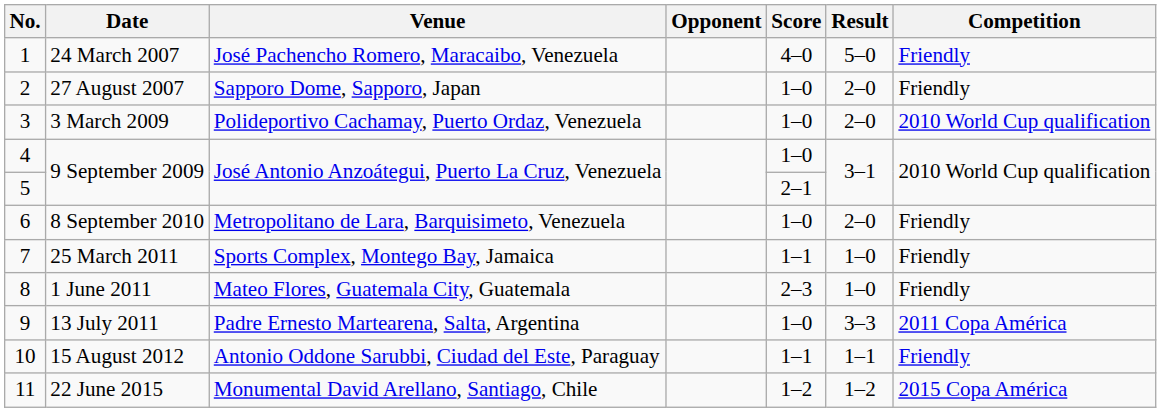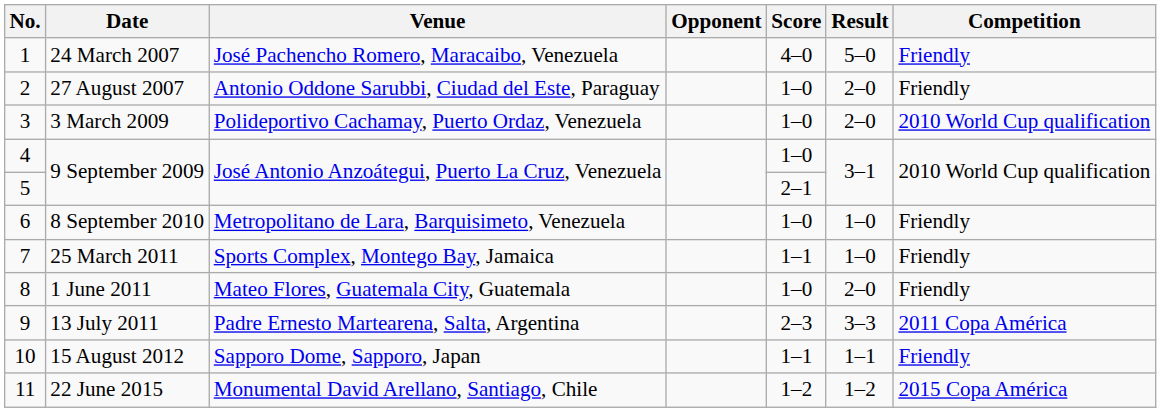27 August 2007 | Venue: Sapporo Dome, Sapporo, Japan -> Antonio Oddone Sarubbi, Ciudad del Este, Paraguay
8 September 2010 | Result: 2–0 -> 1–0
1 June 2011 | Score: 2–3 -> 1–0
1 June 2011 | Result: 1–0 -> 2–0
13 July 2011 | Score: 1–0 -> 2–3
15 August 2012 | Venue: Antonio Oddone Sarubbi, Ciudad del Este, Paraguay -> Sapporo Dome, Sapporo, Japan
